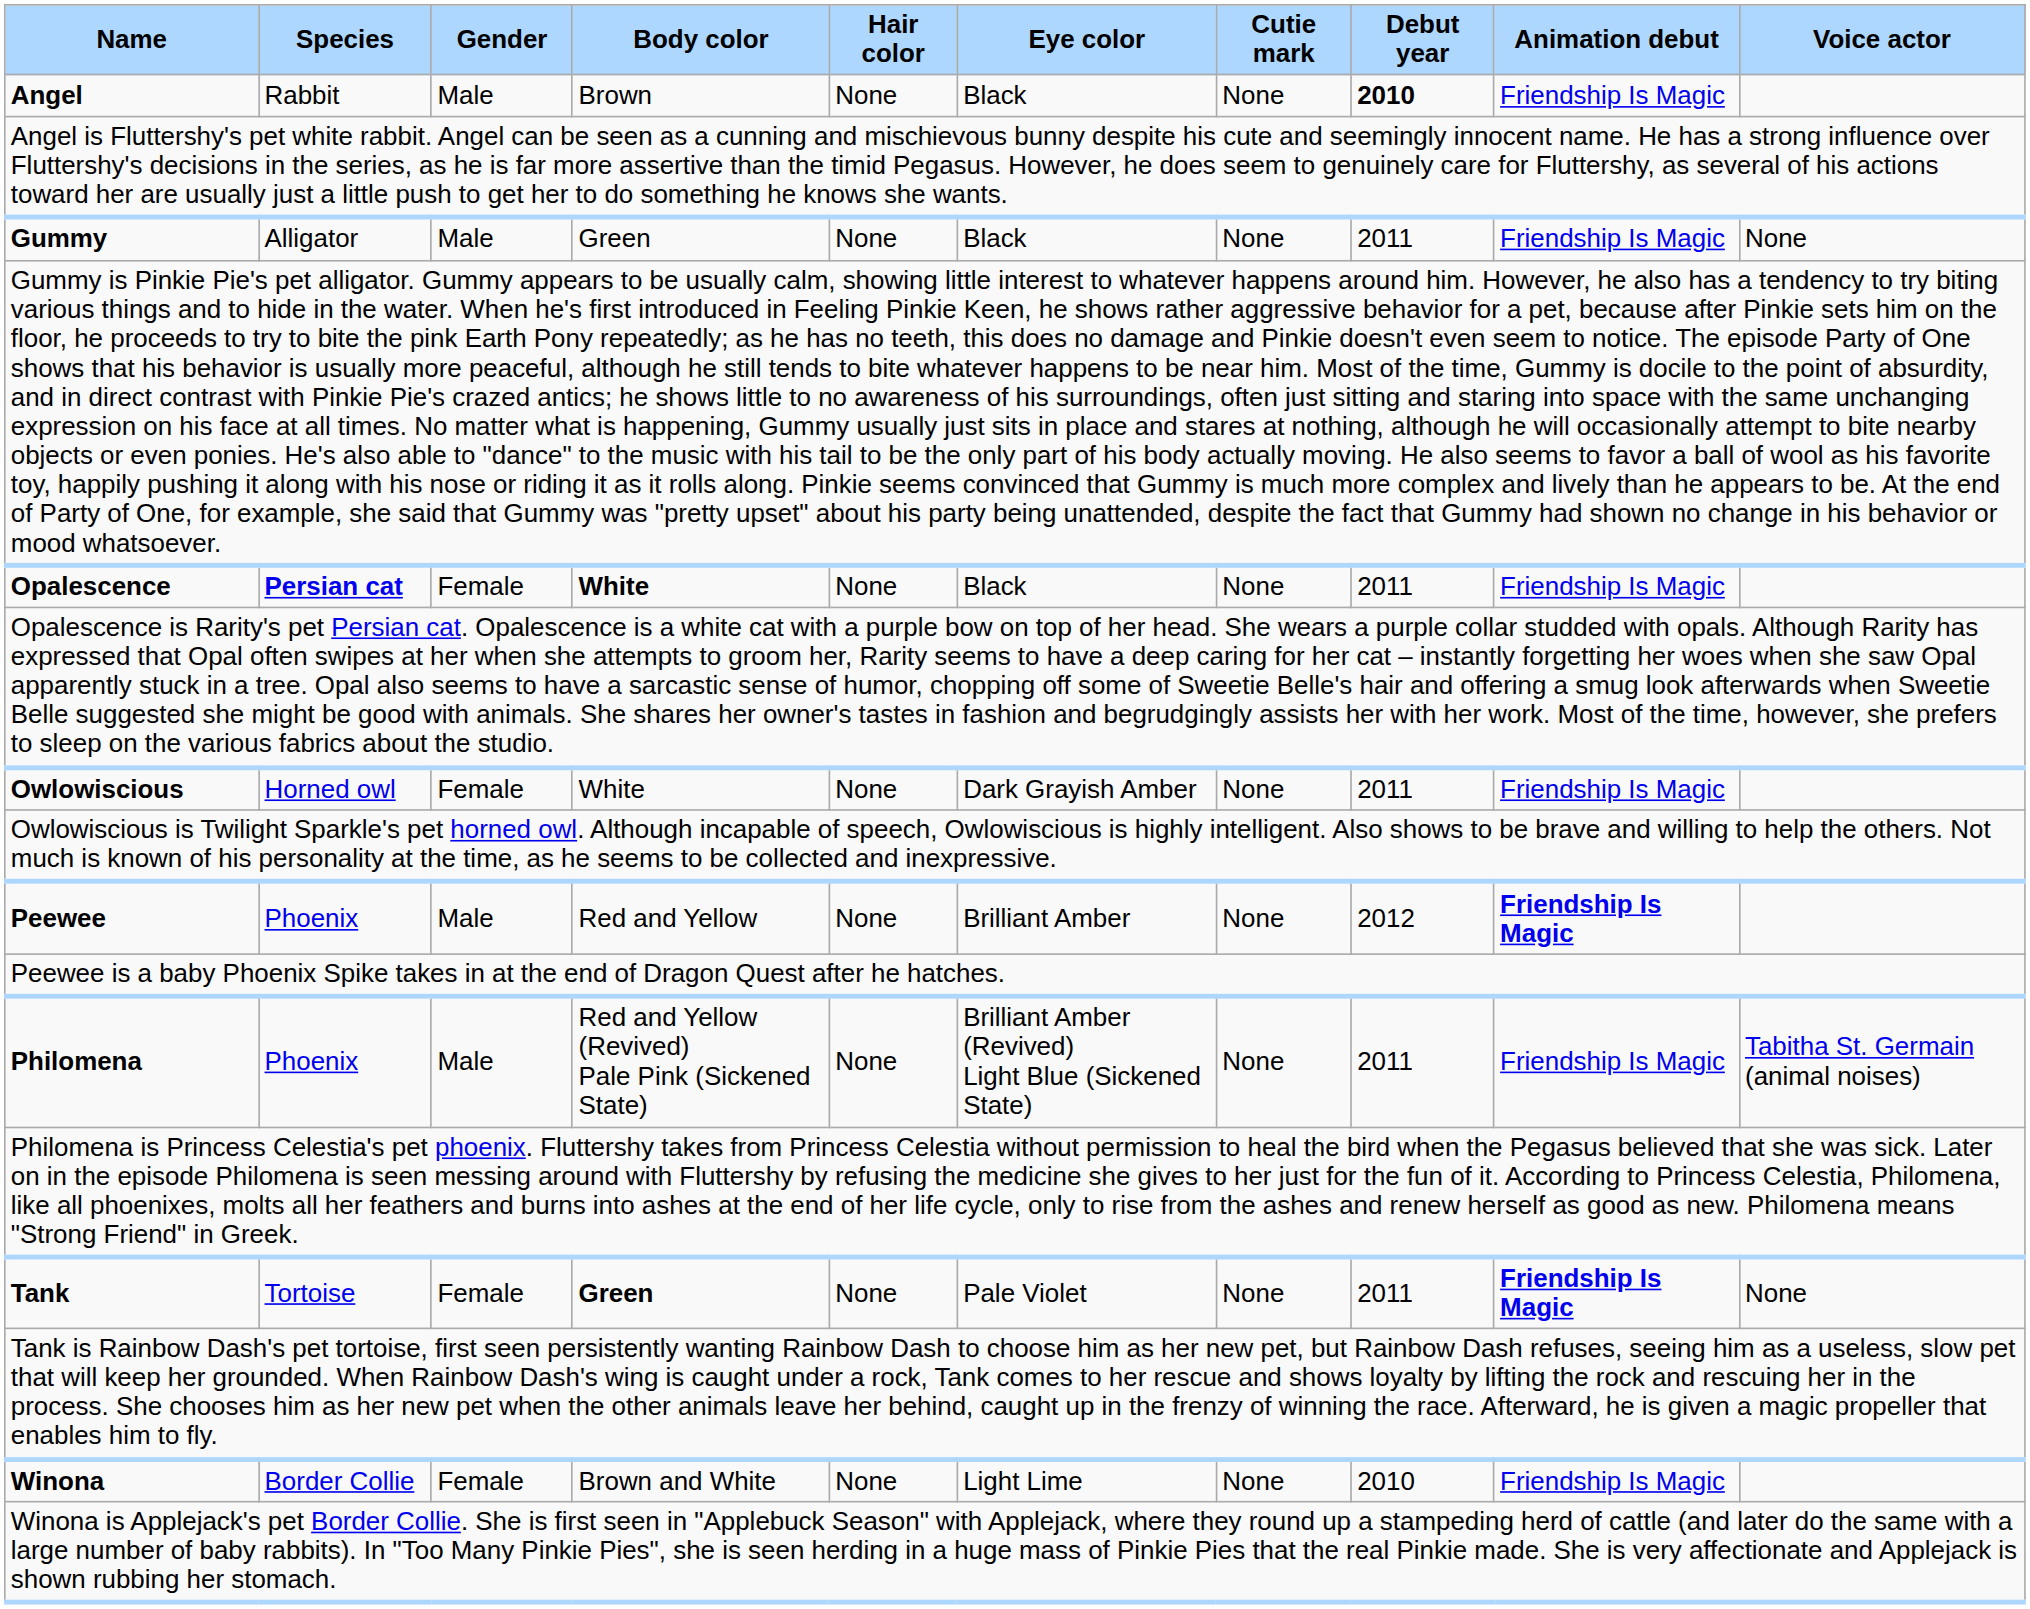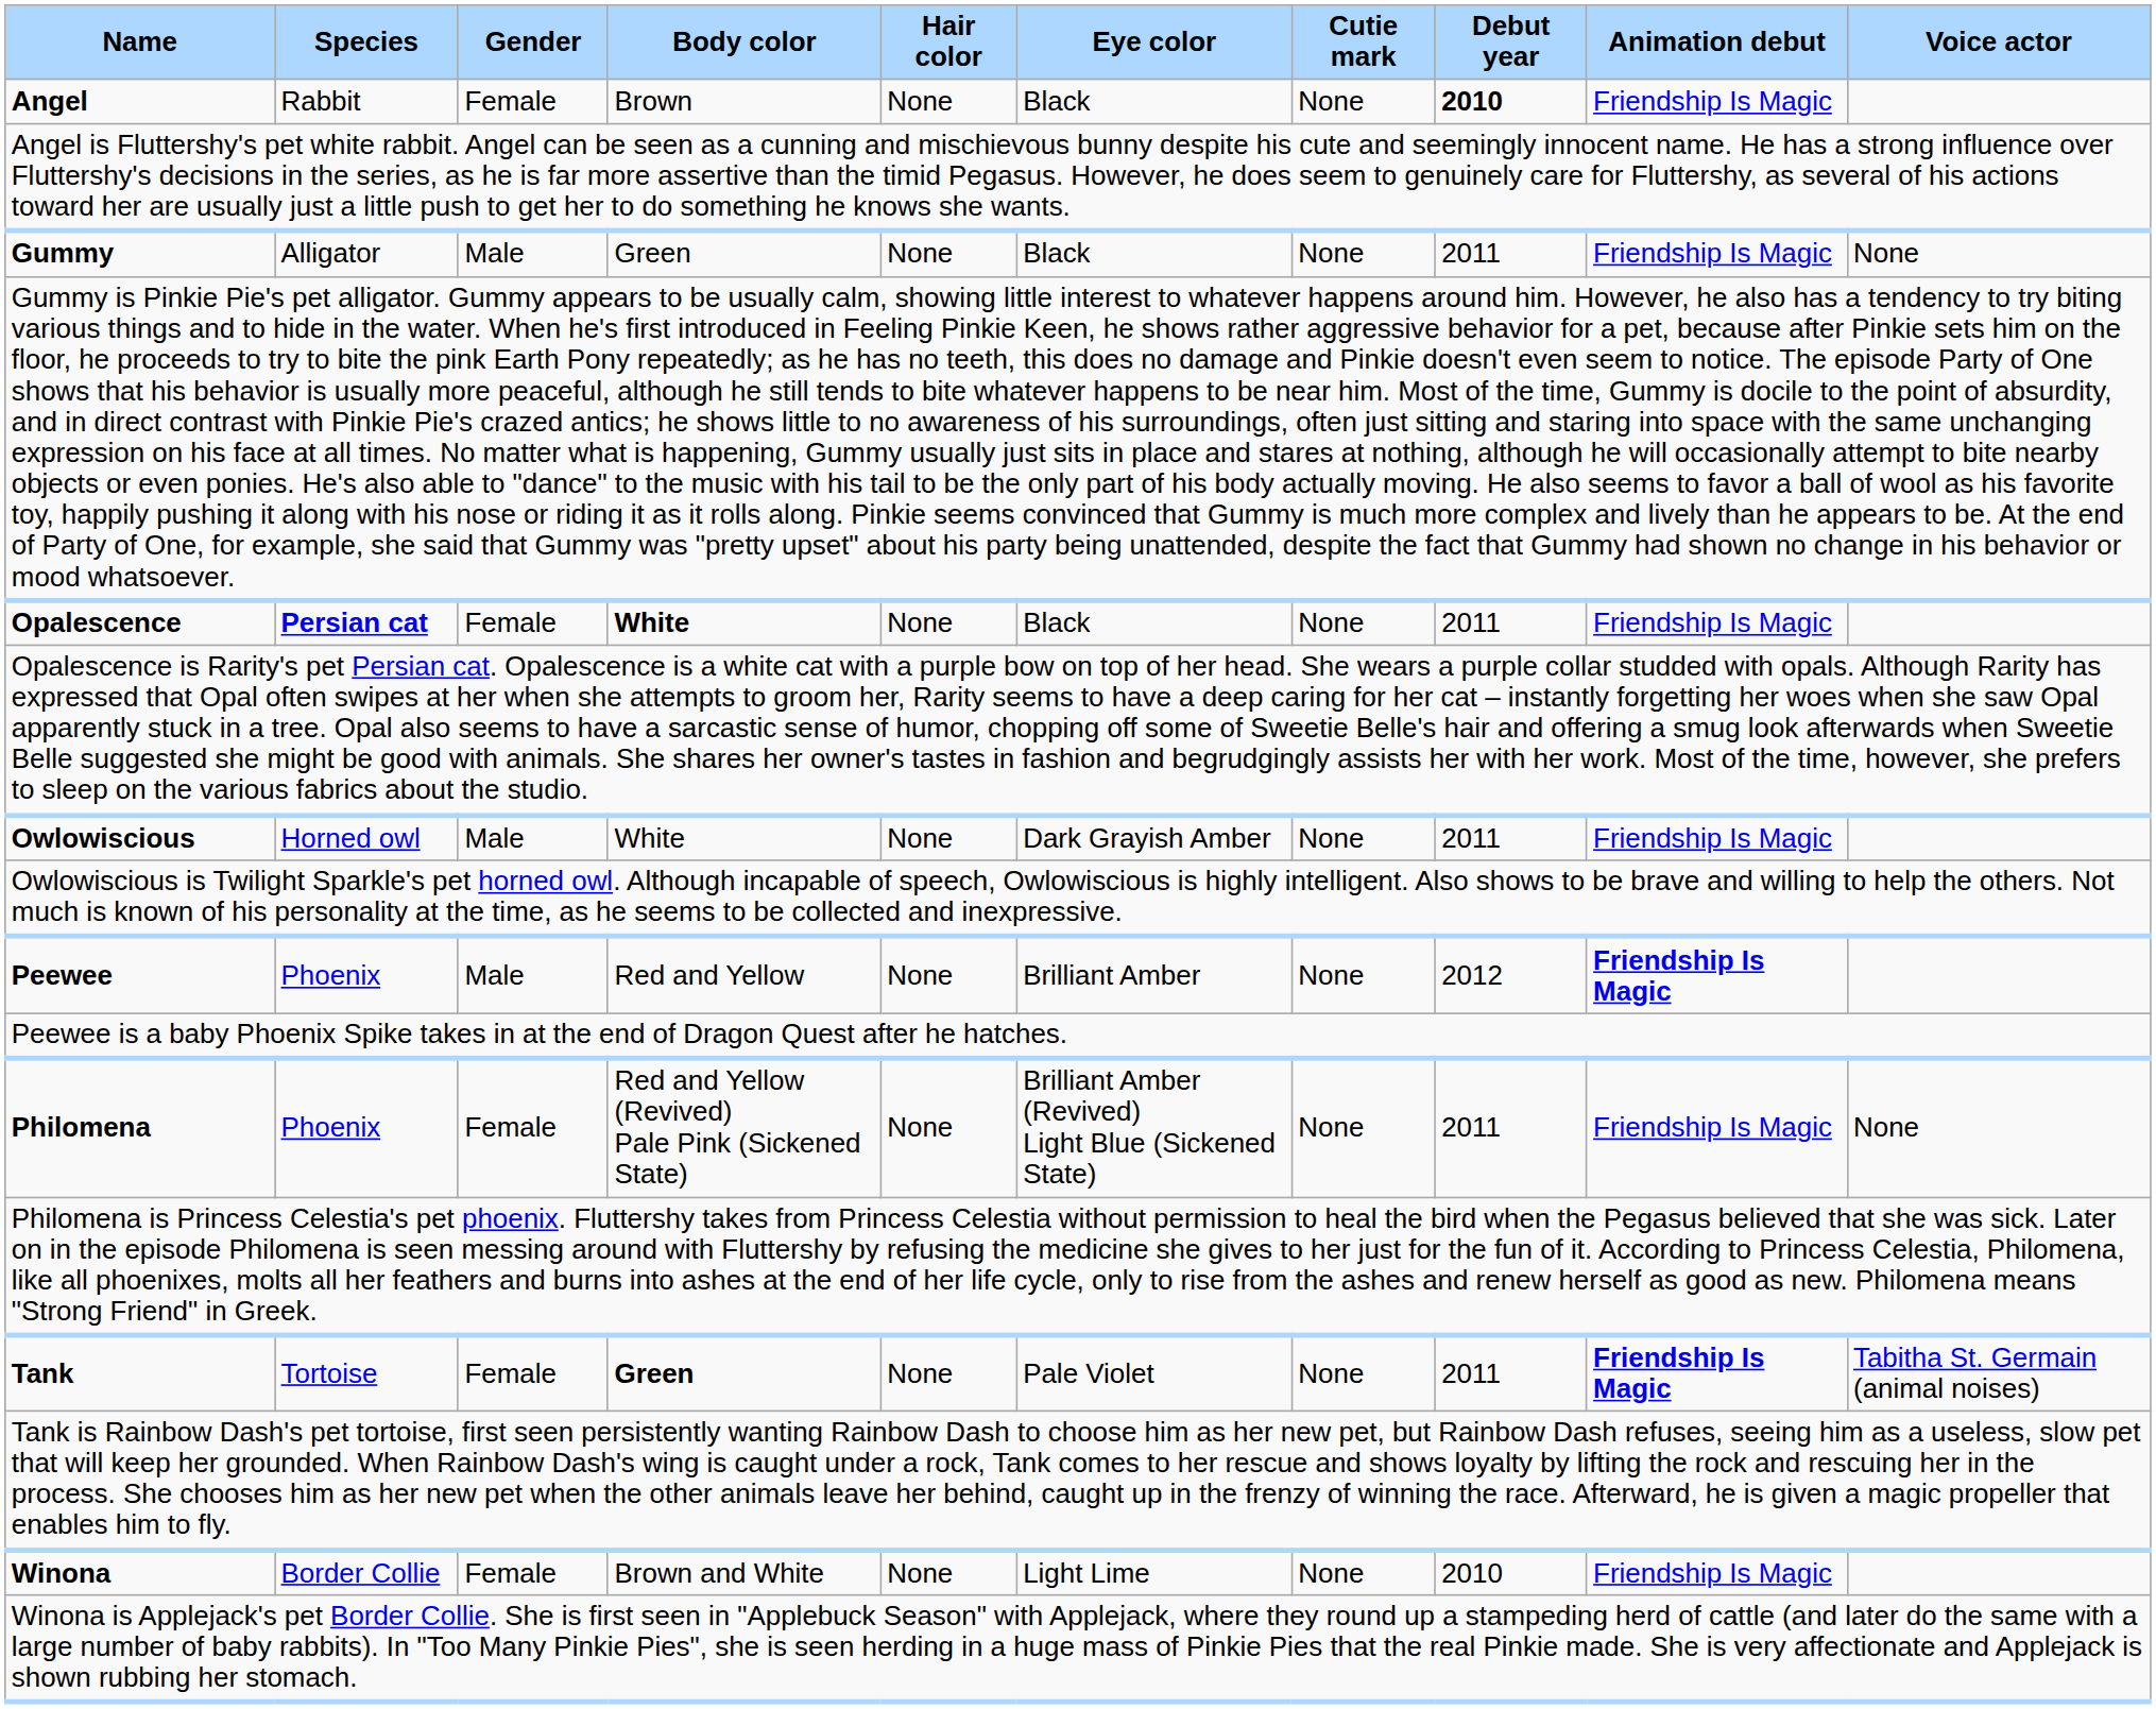Angel | Gender: Male -> Female
Owlowiscious | Gender: Female -> Male
Philomena | Gender: Male -> Female
Philomena | Voice actor: Tabitha St. Germain (animal noises) -> None
Tank | Voice actor: None -> Tabitha St. Germain (animal noises)
